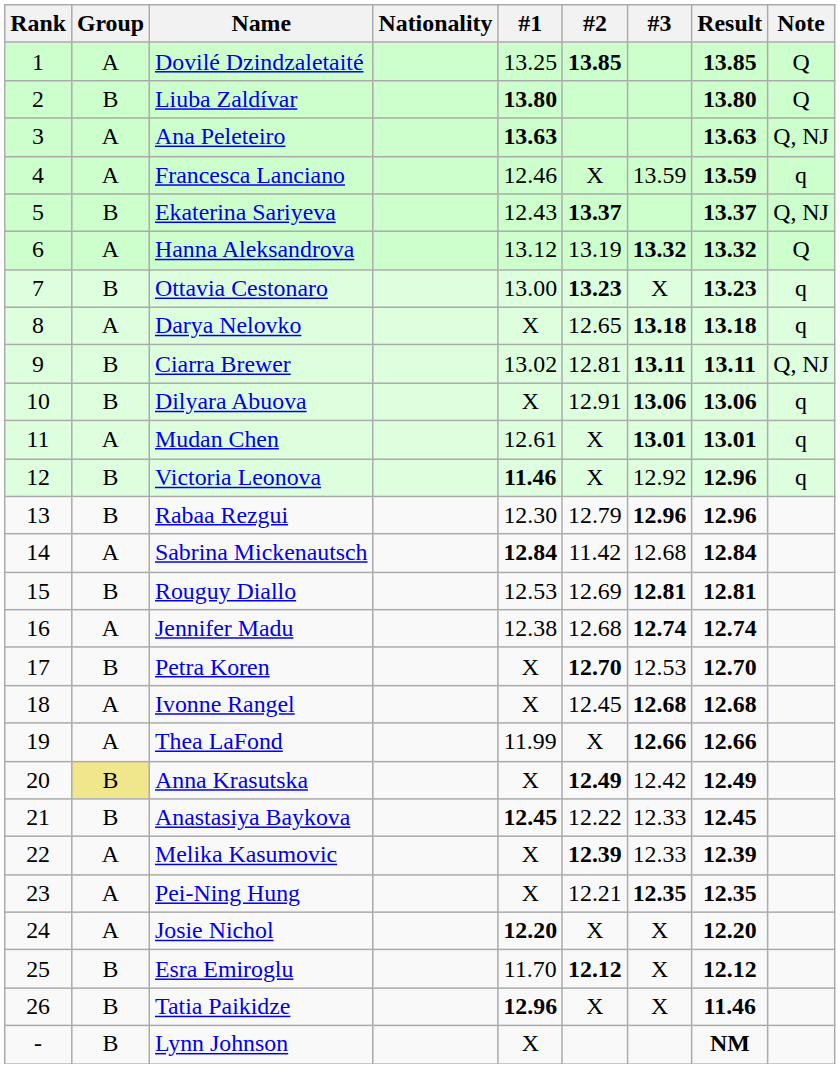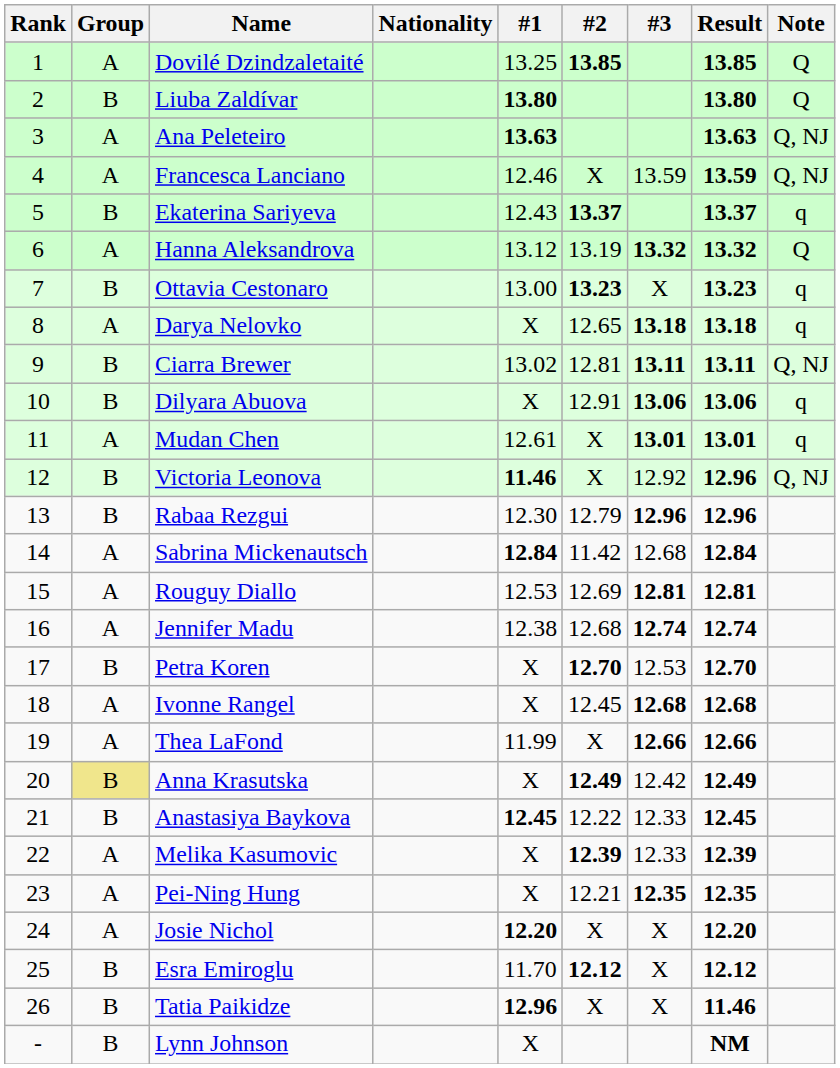Francesca Lanciano | Note: q -> Q, NJ
Ekaterina Sariyeva | Note: Q, NJ -> q
Victoria Leonova | Note: q -> Q, NJ
Rouguy Diallo | Group: B -> A
